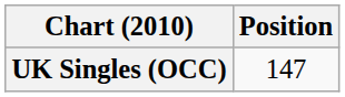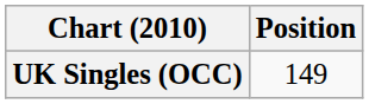UK Singles (OCC) | Position: 147 -> 149
